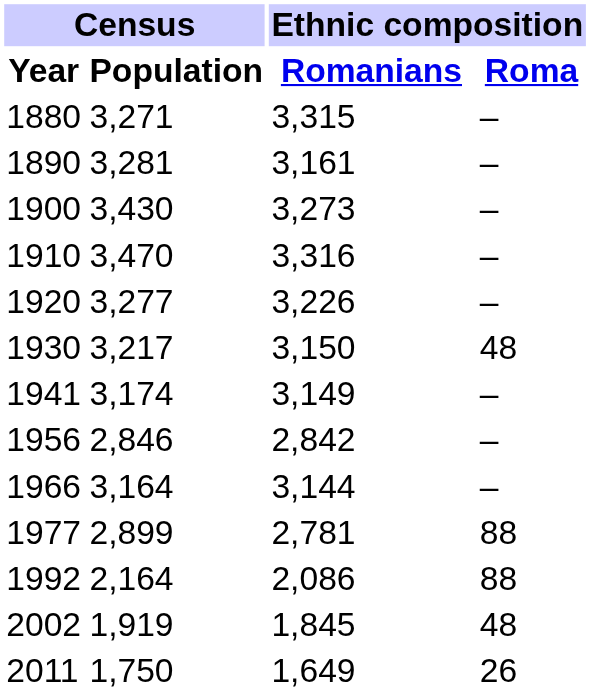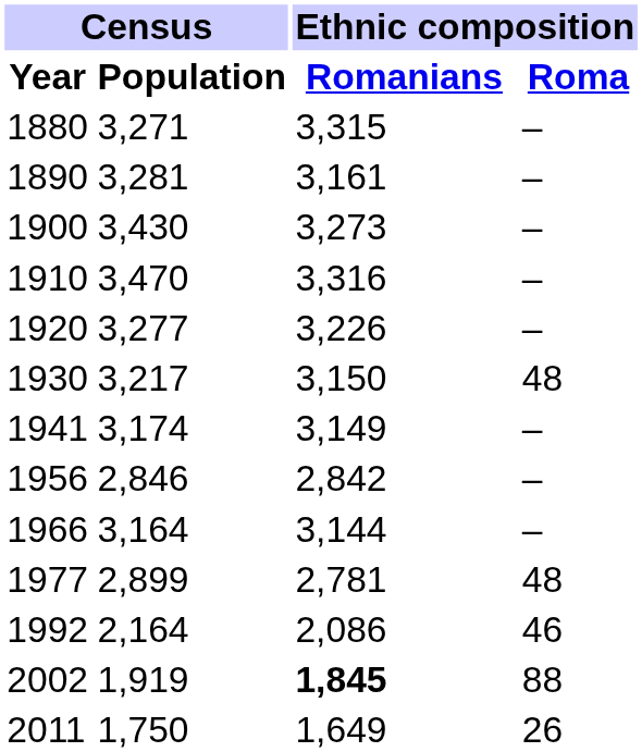1977 | Ethnic composition / Roma: 88 -> 48
1992 | Ethnic composition / Roma: 88 -> 46
2002 | Ethnic composition / Romanians: normal -> bold
2002 | Ethnic composition / Roma: 48 -> 88
